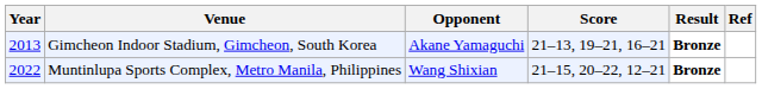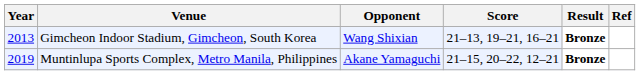Gimcheon Indoor Stadium, Gimcheon, South Korea | Opponent: Akane Yamaguchi -> Wang Shixian
Muntinlupa Sports Complex, Metro Manila, Philippines | Year: 2022 -> 2019
Muntinlupa Sports Complex, Metro Manila, Philippines | Opponent: Wang Shixian -> Akane Yamaguchi
